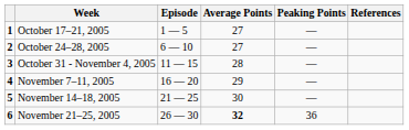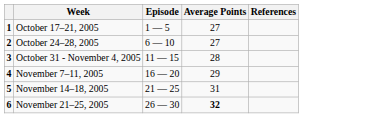- column: Peaking Points | — | — | — | — | — | 36
November 14–18, 2005 | Average Points: 30 -> 31
